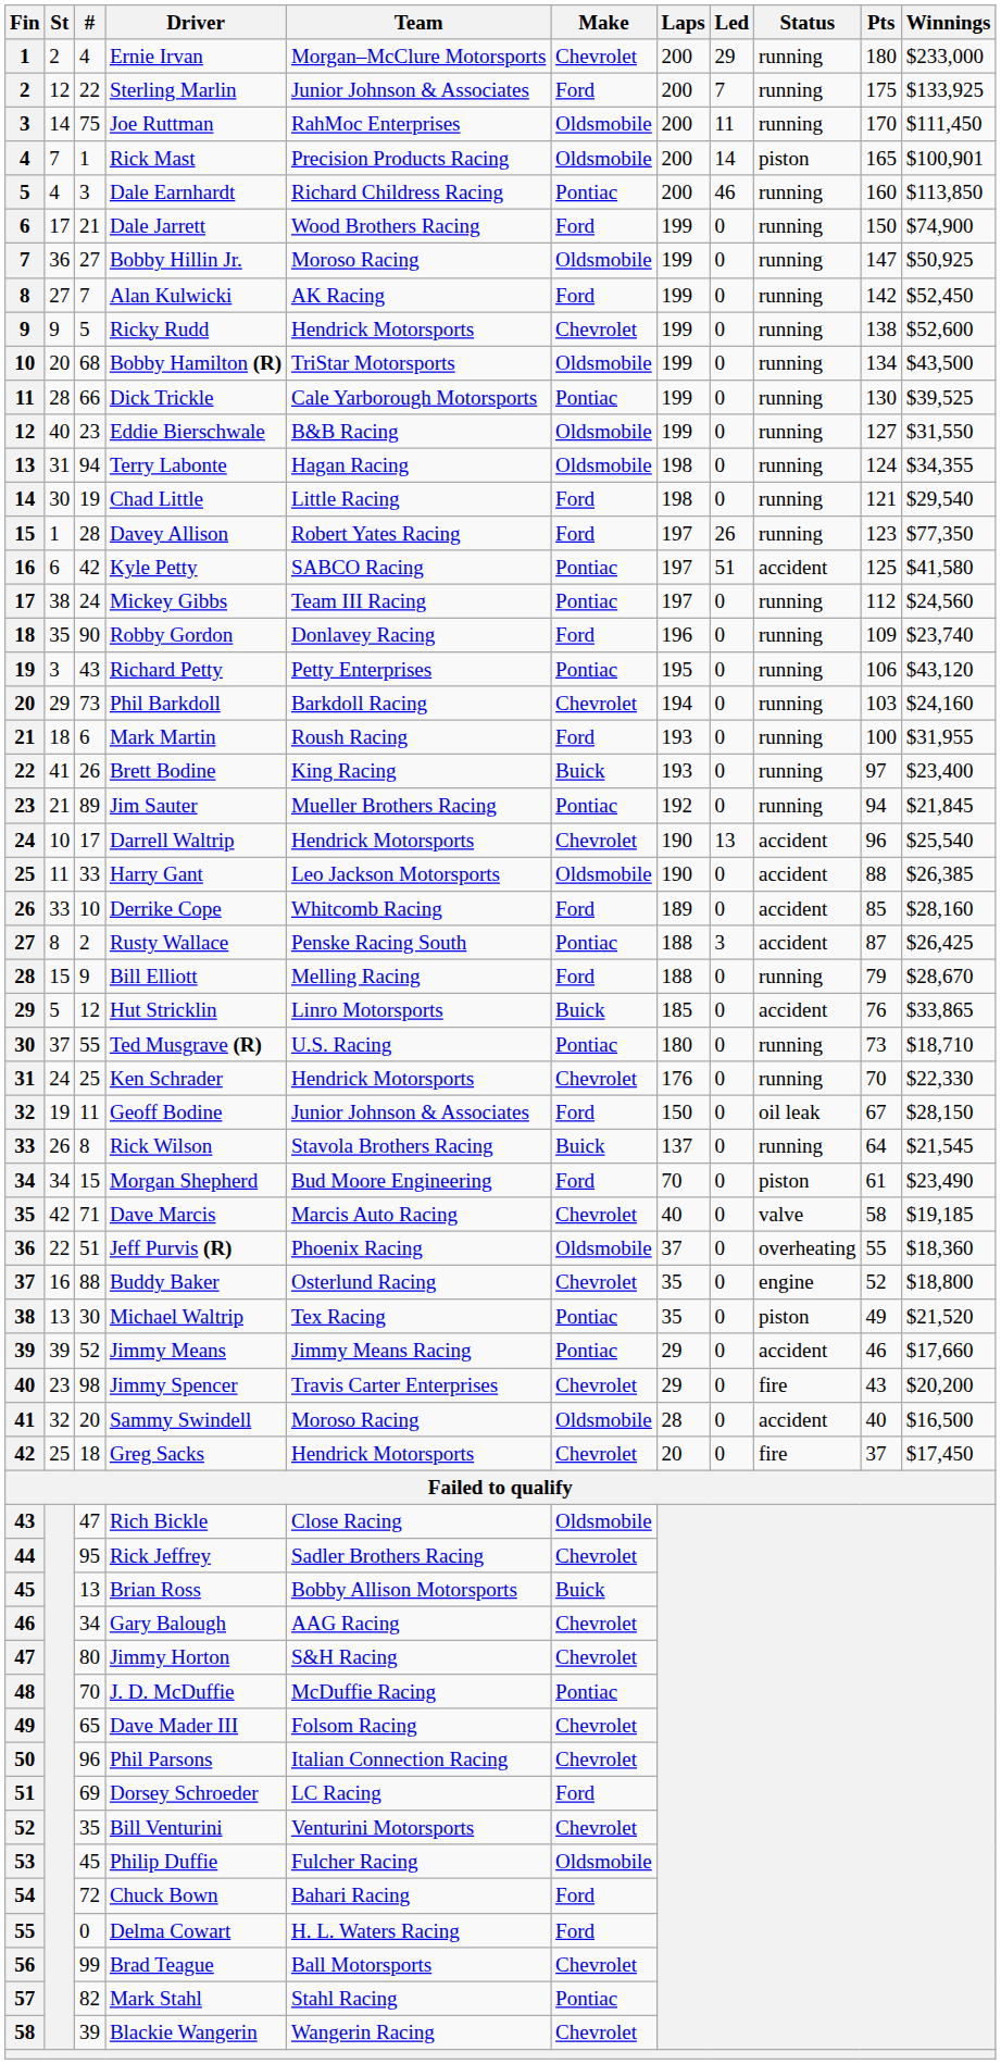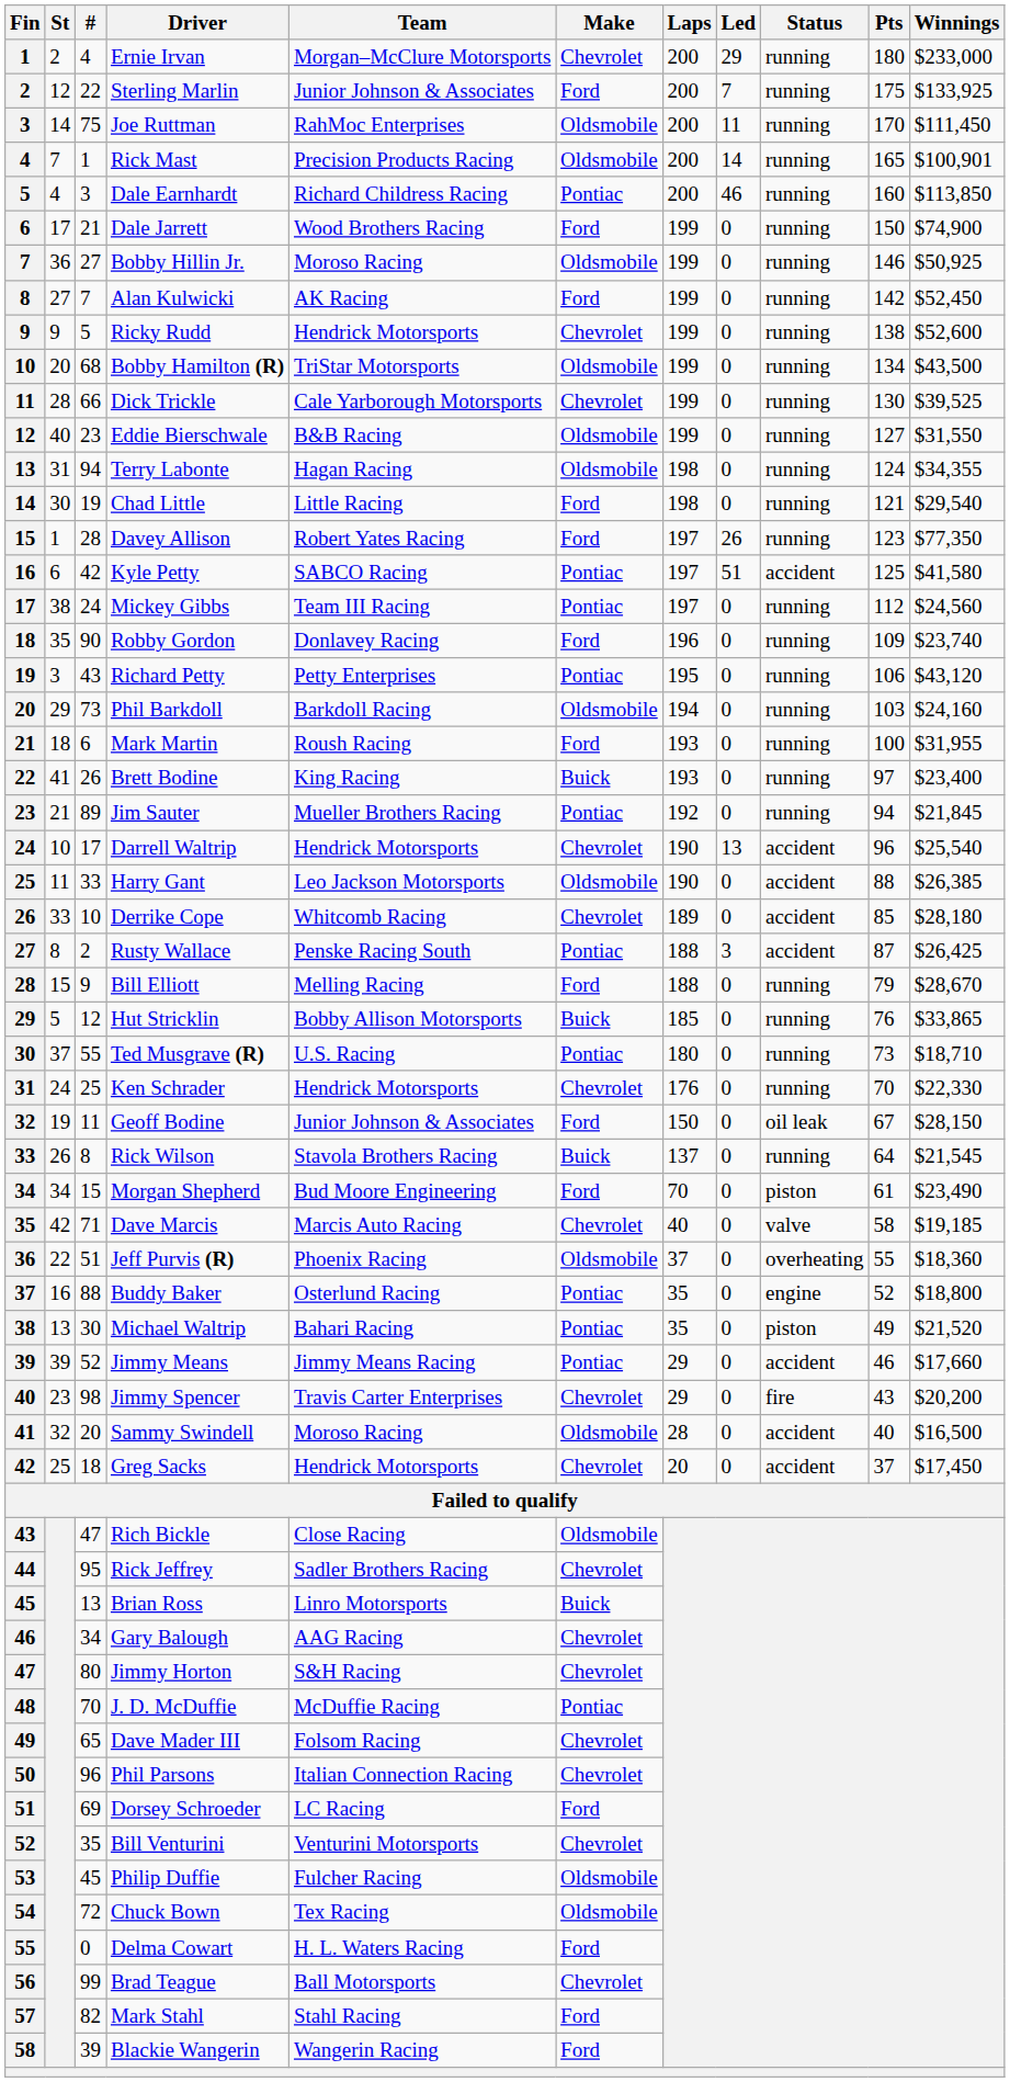Rick Mast | Status: piston -> running
Bobby Hillin Jr. | Pts: 147 -> 146
Dick Trickle | Make: Pontiac -> Chevrolet
Phil Barkdoll | Make: Chevrolet -> Oldsmobile
Derrike Cope | Make: Ford -> Chevrolet
Derrike Cope | Winnings: $28,160 -> $28,180
Hut Stricklin | Team: Linro Motorsports -> Bobby Allison Motorsports
Hut Stricklin | Status: accident -> running
Buddy Baker | Make: Chevrolet -> Pontiac
Michael Waltrip | Team: Tex Racing -> Bahari Racing
Greg Sacks | Status: fire -> accident
Brian Ross | Team: Bobby Allison Motorsports -> Linro Motorsports
Chuck Bown | Team: Bahari Racing -> Tex Racing
Chuck Bown | Make: Ford -> Oldsmobile
Mark Stahl | Make: Pontiac -> Ford
Blackie Wangerin | Make: Chevrolet -> Ford
